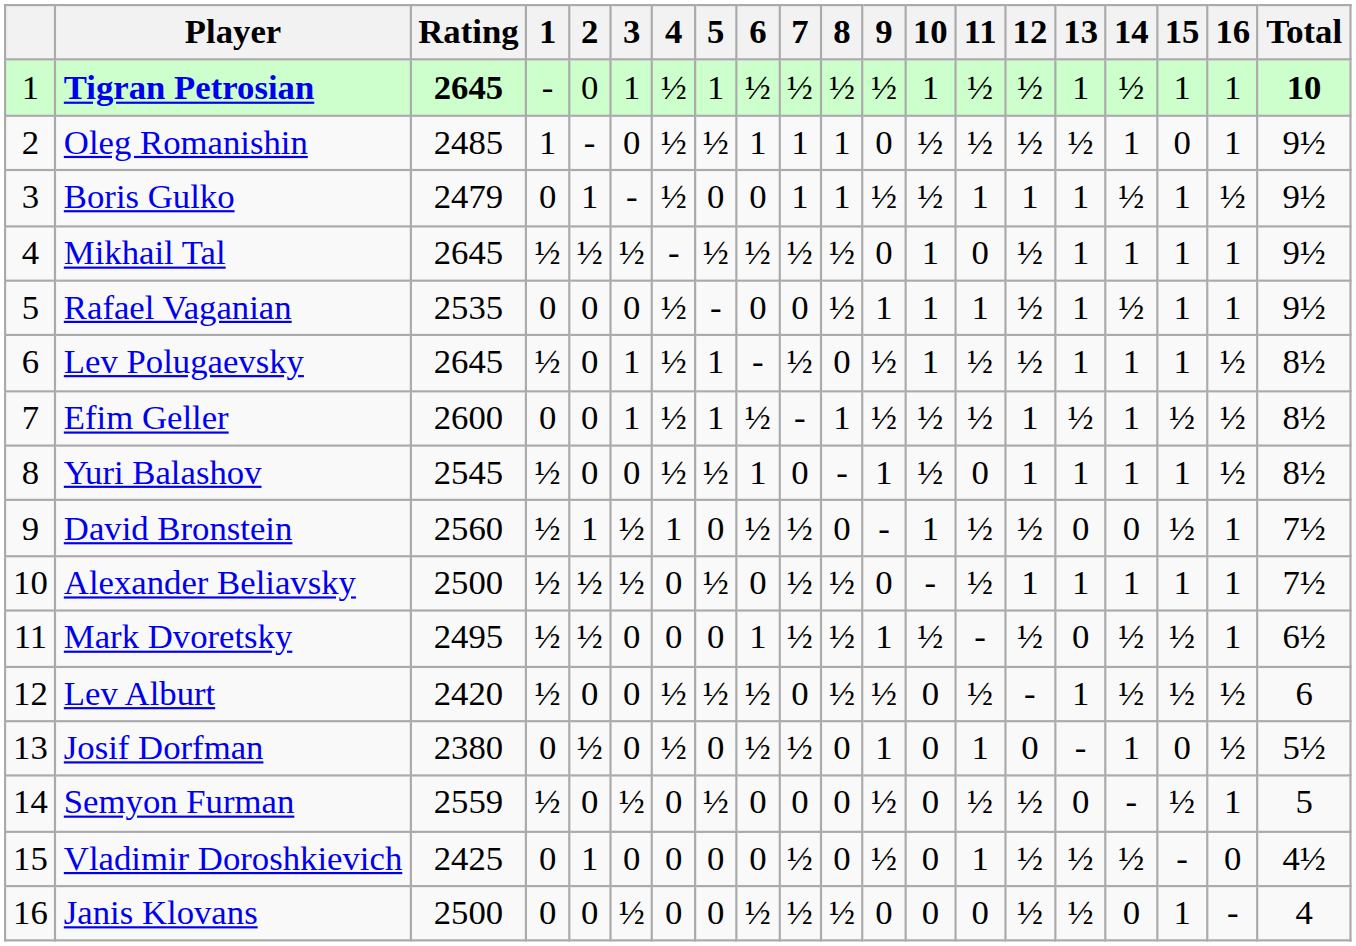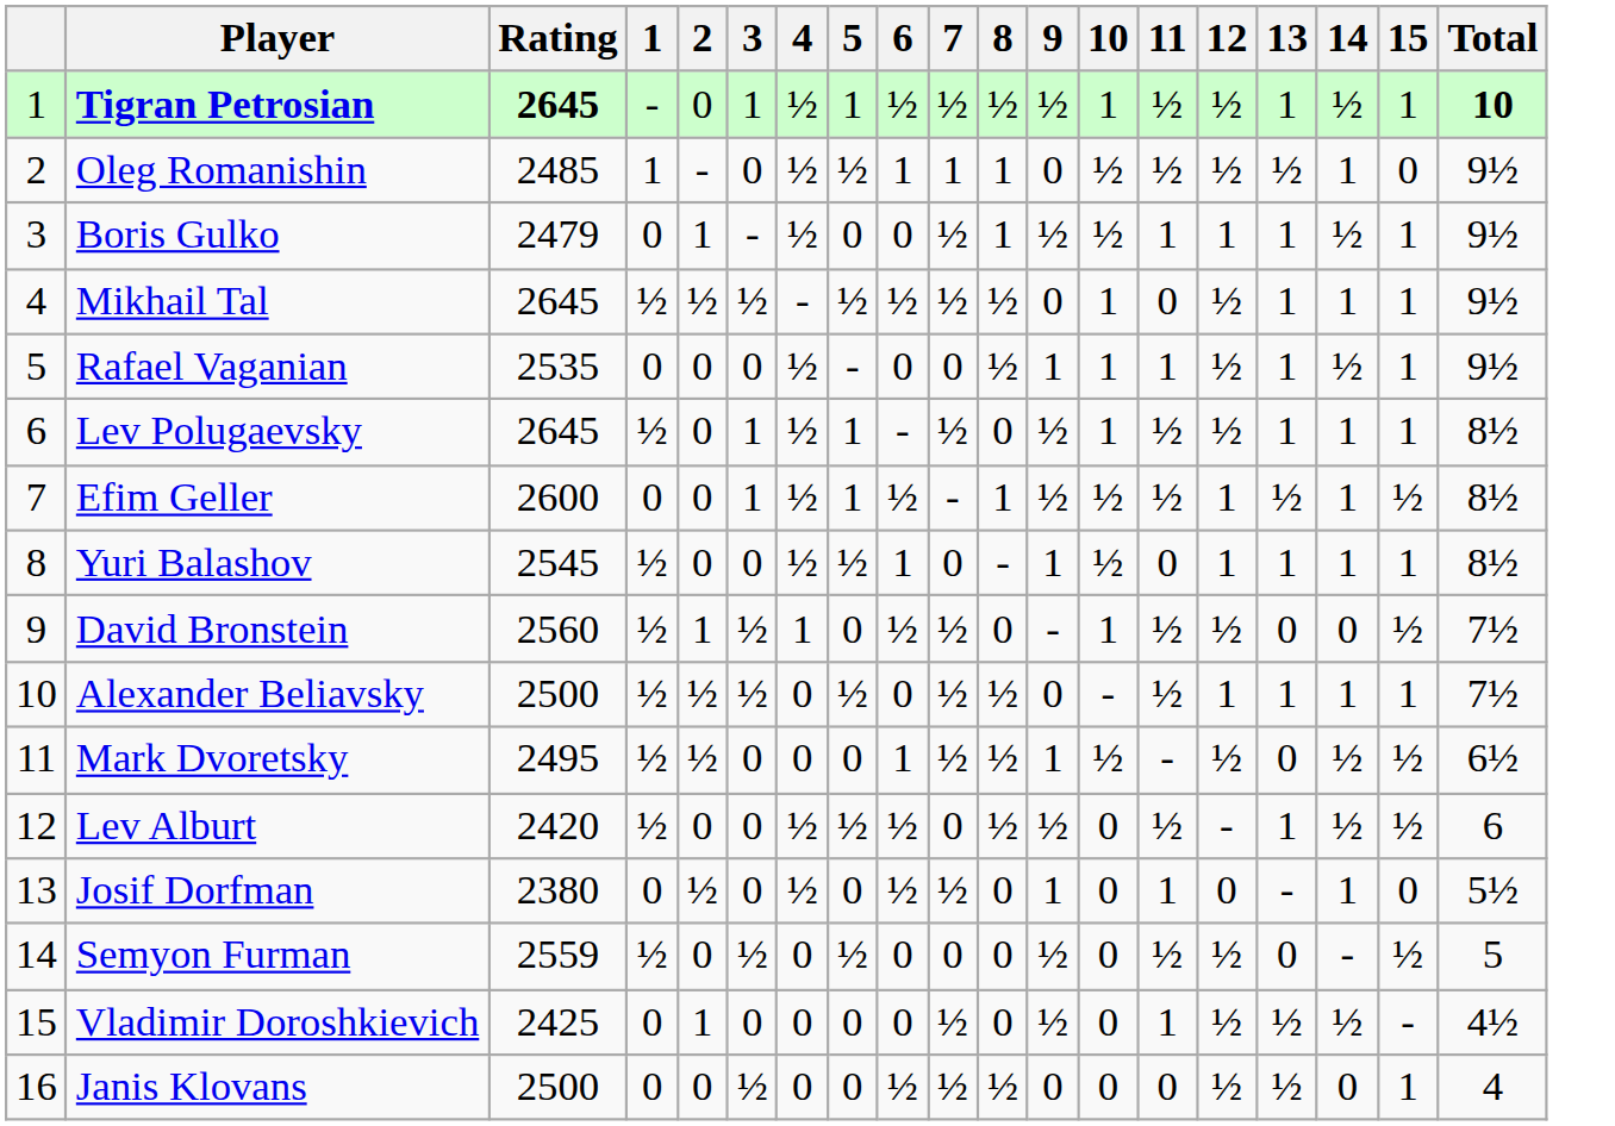- column: 16 | 1 | 1 | ½ | 1 | 1 | ½ | ½ | ½ | 1 | 1 | 1 | ½ | ½ | 1 | 0 | -
Boris Gulko | 7: 1 -> ½
